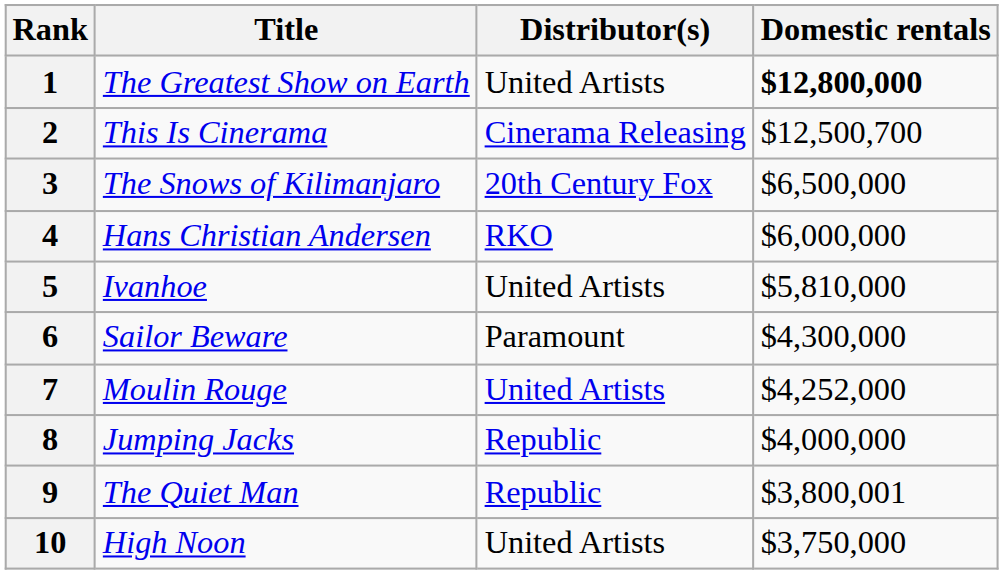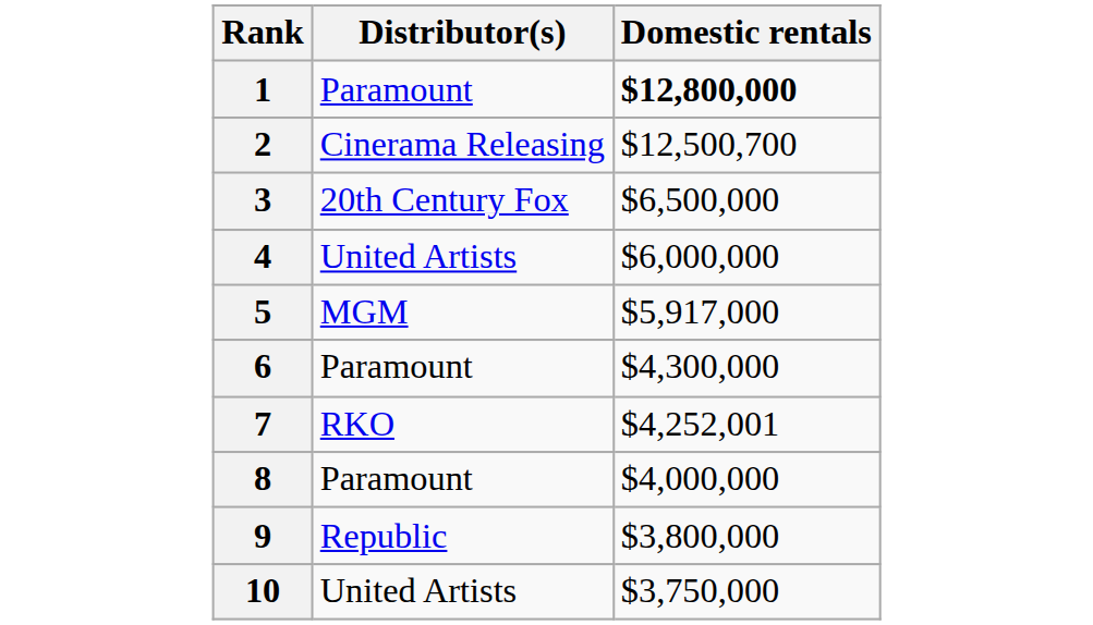- column: Title | The Greatest Show on Earth | This Is Cinerama | The Snows of Kilimanjaro | Hans Christian Andersen | Ivanhoe | Sailor Beware | Moulin Rouge | Jumping Jacks | The Quiet Man | High Noon
1 | Distributor(s): United Artists -> Paramount
4 | Distributor(s): RKO -> United Artists
5 | Distributor(s): United Artists -> MGM
5 | Domestic rentals: $5,810,000 -> $5,917,000
7 | Distributor(s): United Artists -> RKO
7 | Domestic rentals: $4,252,000 -> $4,252,001
8 | Distributor(s): Republic -> Paramount
9 | Domestic rentals: $3,800,001 -> $3,800,000
